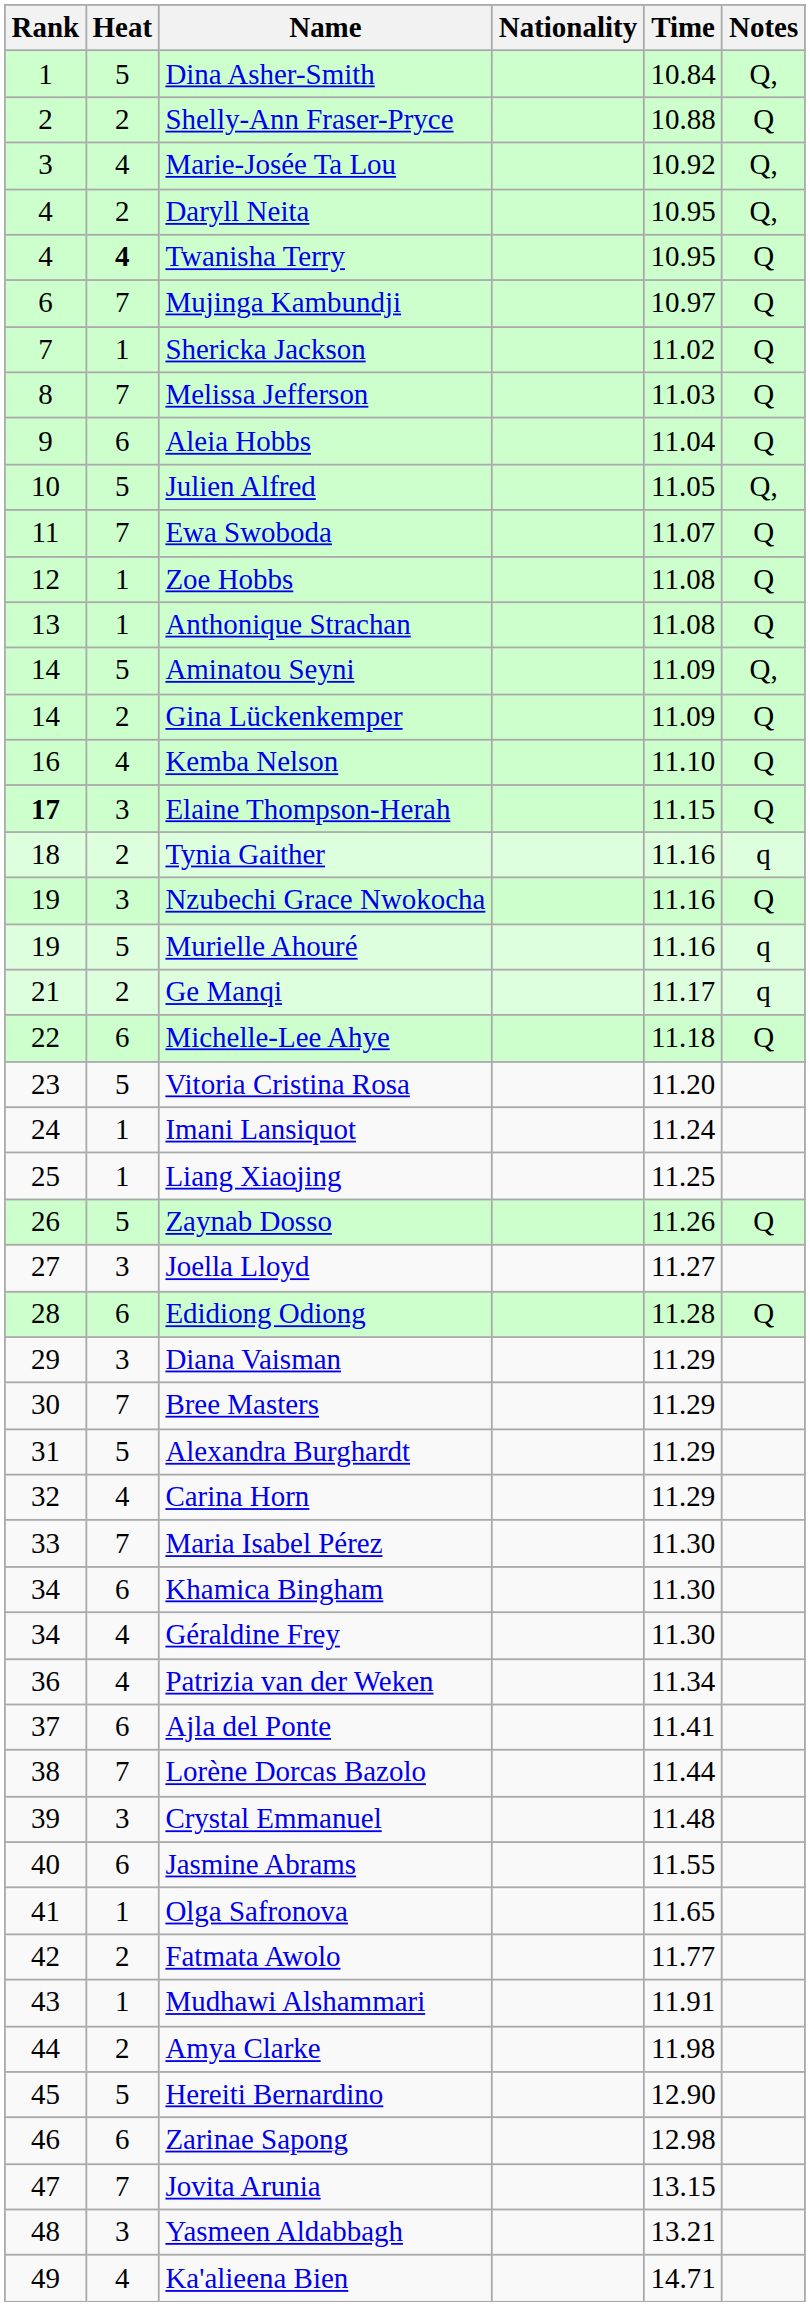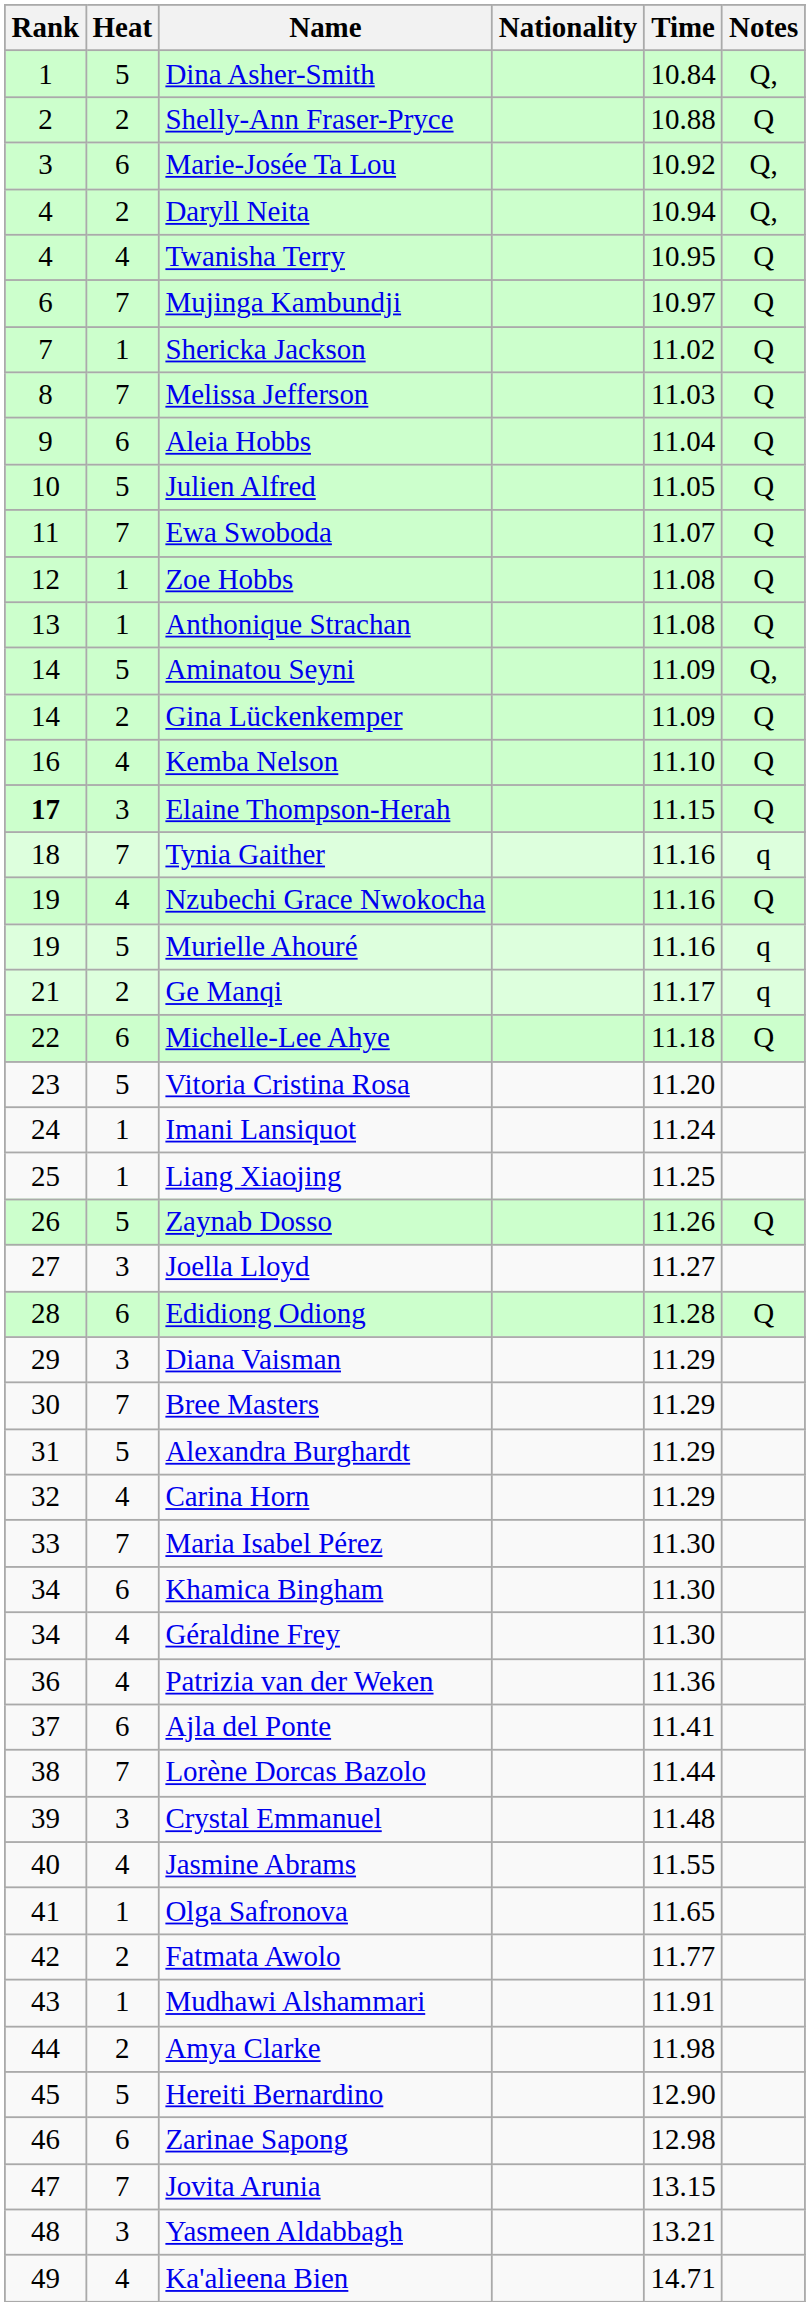Marie-Josée Ta Lou | Heat: 4 -> 6
Daryll Neita | Time: 10.95 -> 10.94
Twanisha Terry | Heat: bold -> normal
Julien Alfred | Notes: Q, -> Q
Tynia Gaither | Heat: 2 -> 7
Nzubechi Grace Nwokocha | Heat: 3 -> 4
Patrizia van der Weken | Time: 11.34 -> 11.36
Jasmine Abrams | Heat: 6 -> 4
